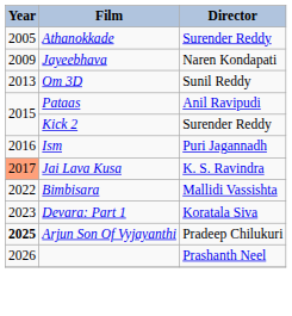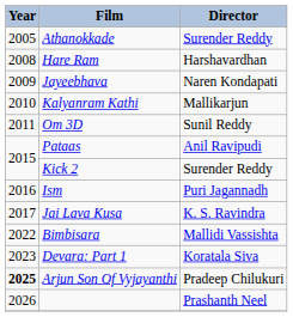+ row: 2008 | Hare Ram | Harshavardhan
+ row: 2010 | Kalyanram Kathi | Mallikarjun
Om 3D | Year: 2013 -> 2011
Jai Lava Kusa | Year: lightsalmon background -> no background
